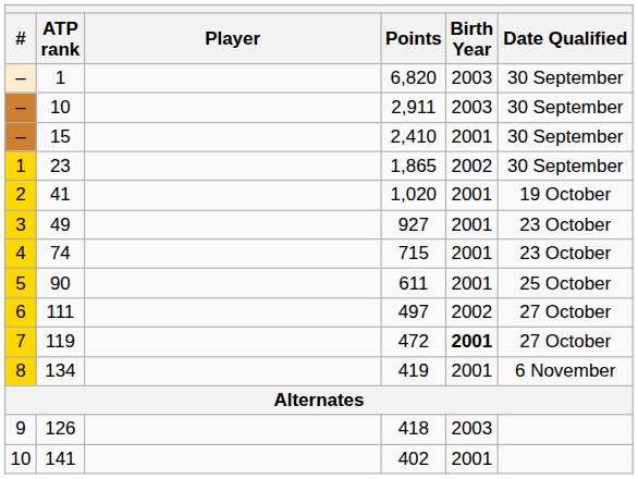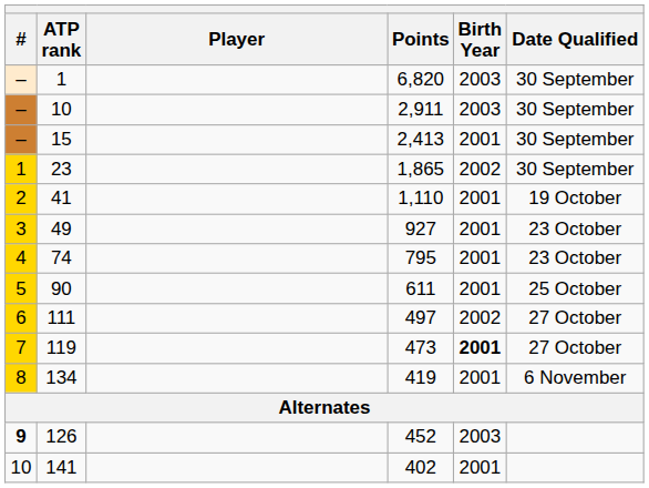15 | Points: 2,410 -> 2,413
41 | Points: 1,020 -> 1,110
74 | Points: 715 -> 795
119 | Points: 472 -> 473
126 | #: normal -> bold
126 | Points: 418 -> 452
